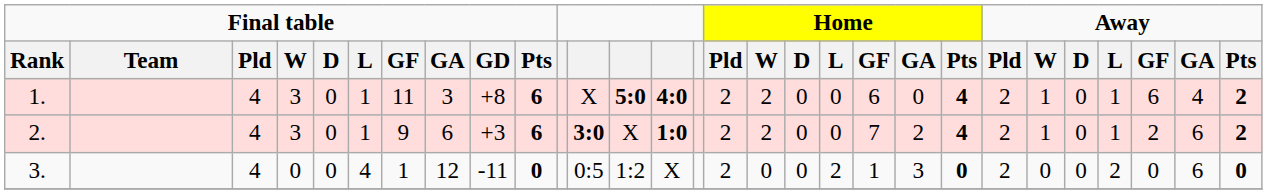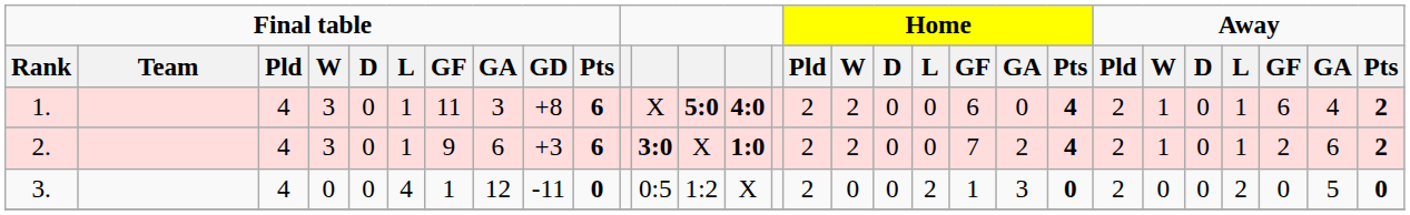3. | Away / GA: 6 -> 5
